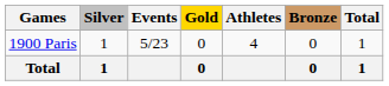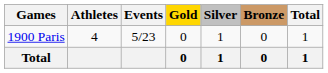columns swapped: Athletes <-> Silver
